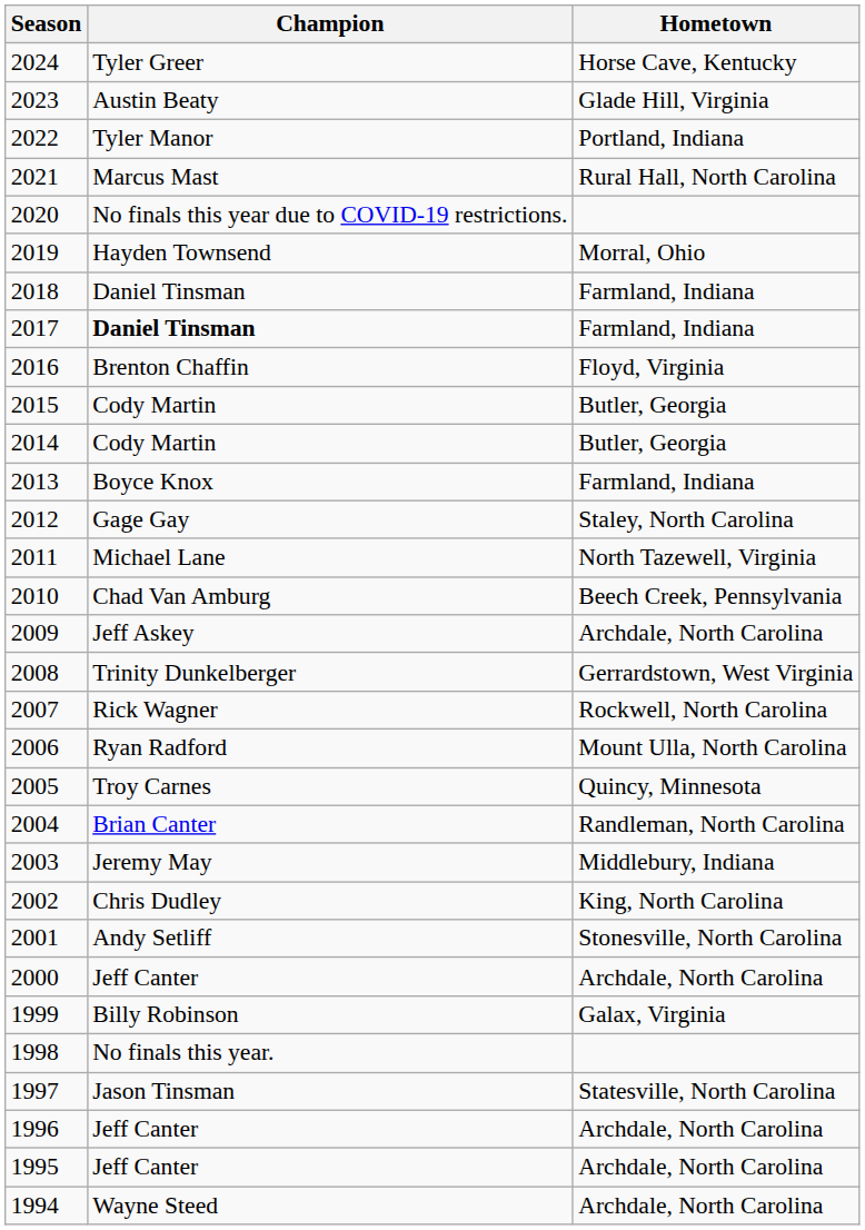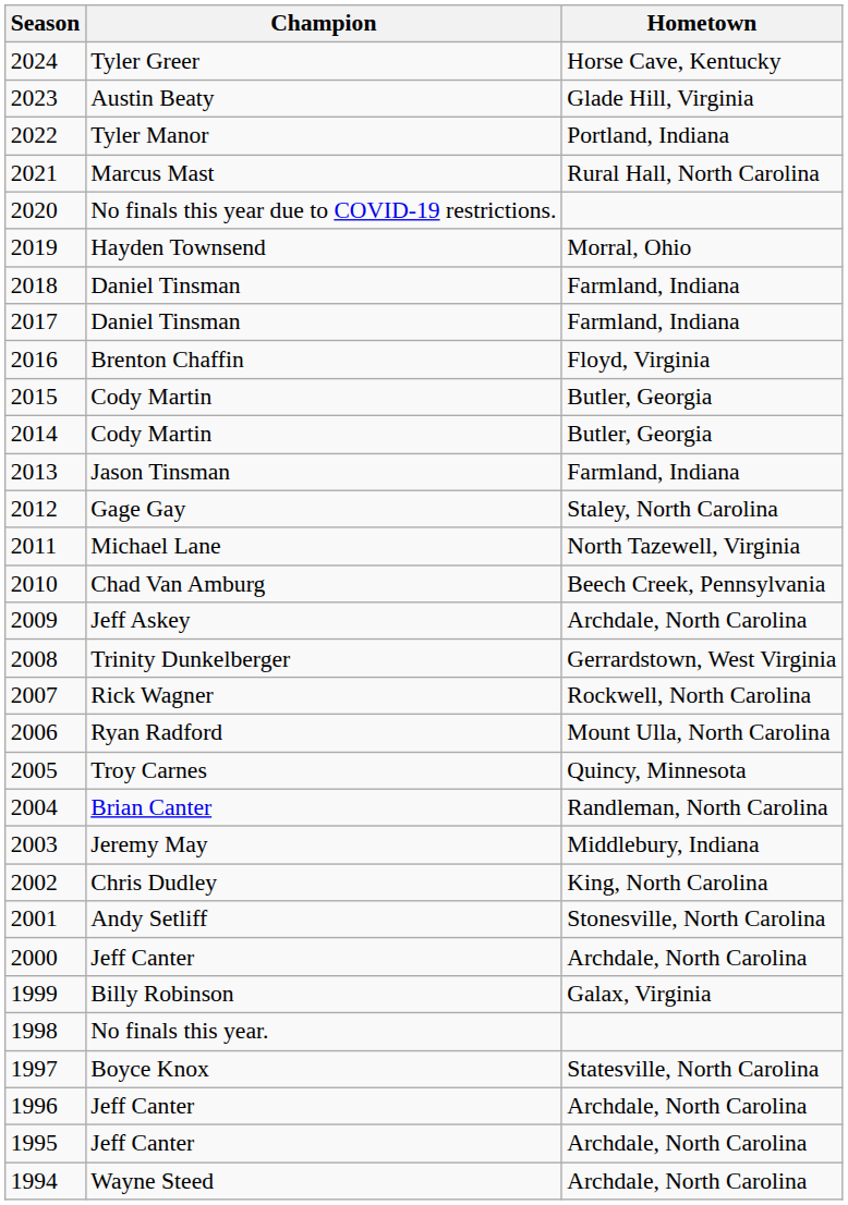2017 | Champion: bold -> normal
2013 | Champion: Boyce Knox -> Jason Tinsman
1997 | Champion: Jason Tinsman -> Boyce Knox
